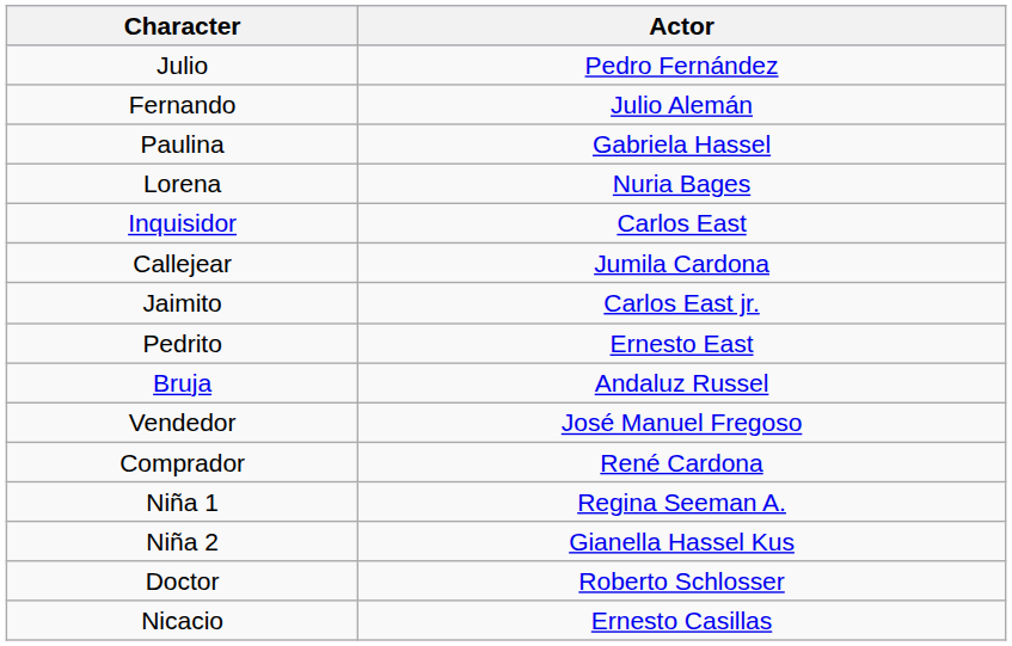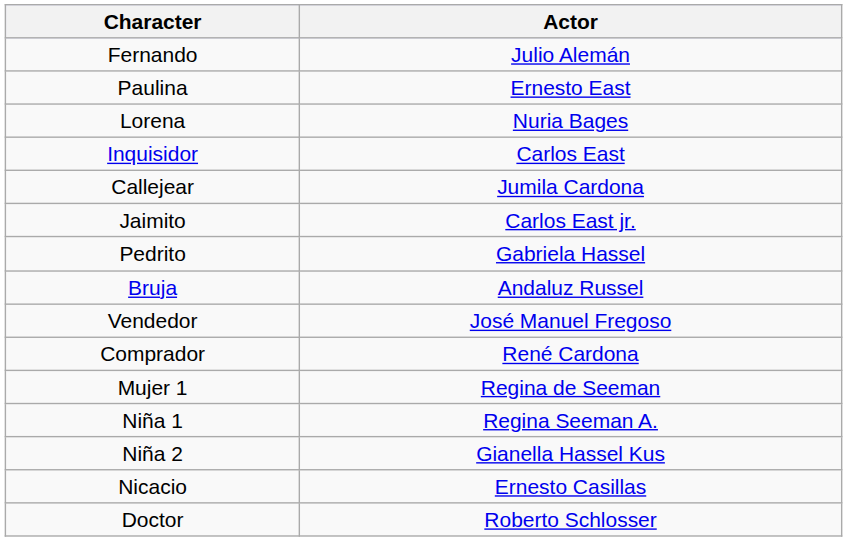- row: Julio | Pedro Fernández
Paulina | Actor: Gabriela Hassel -> Ernesto East
Pedrito | Actor: Ernesto East -> Gabriela Hassel
+ row: Mujer 1 | Regina de Seeman
rows swapped: Doctor <-> Nicacio
